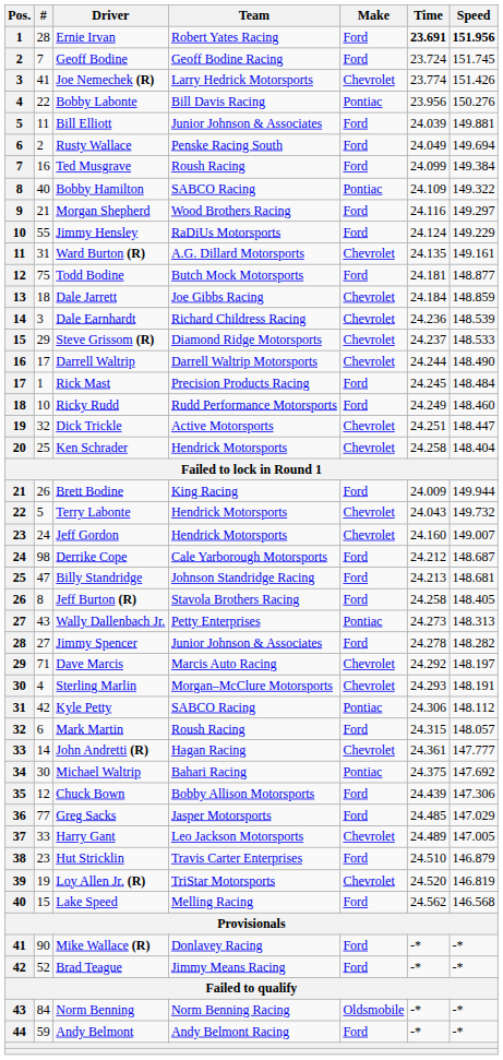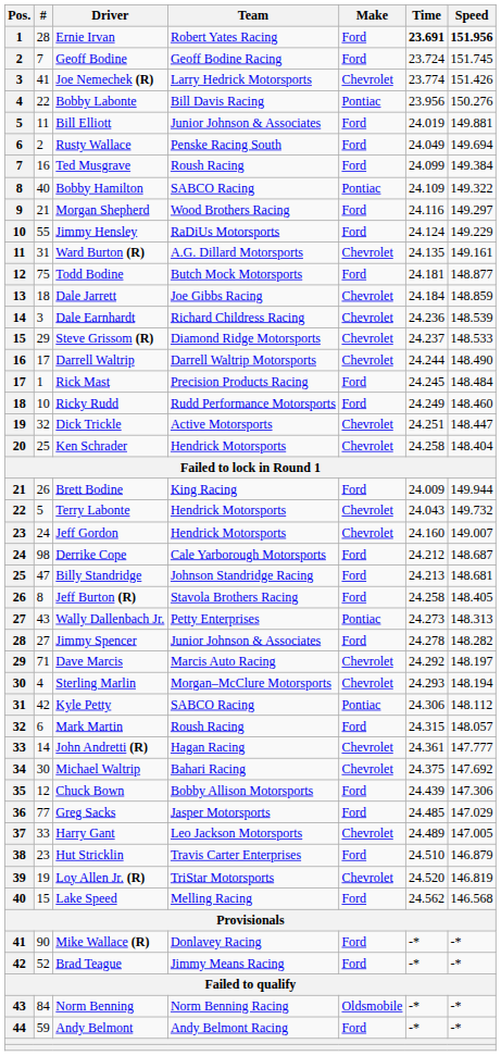Bill Elliott | Time: 24.039 -> 24.019
Sterling Marlin | Speed: 148.191 -> 148.194
Michael Waltrip | Make: Pontiac -> Chevrolet
